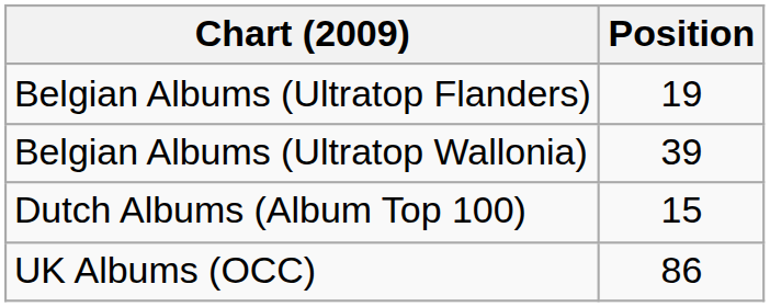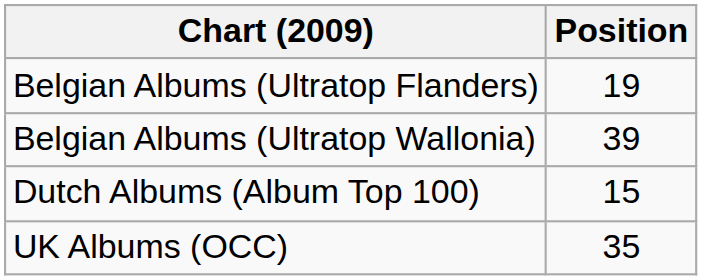UK Albums (OCC) | Position: 86 -> 35
